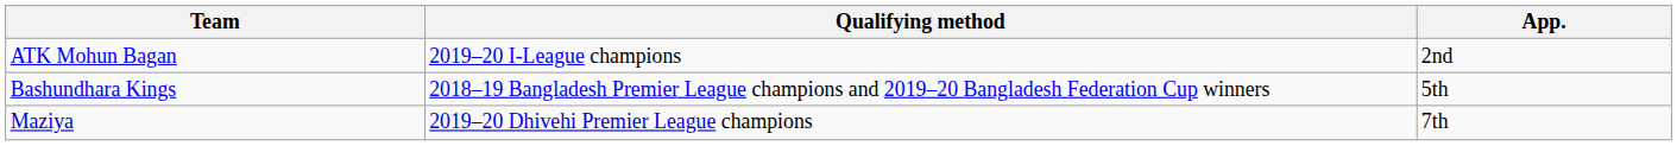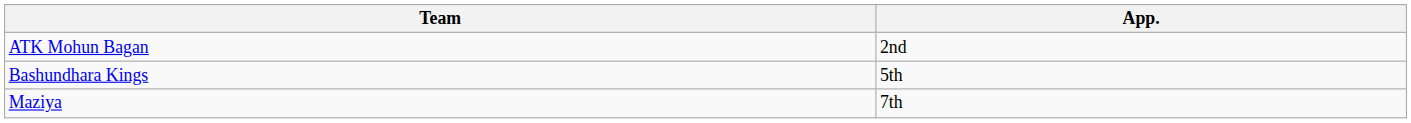- column: Qualifying method | 2019–20 I-League champions | 2018–19 Bangladesh Premier League champions and 2019–20 Bangladesh Federation Cup winners | 2019–20 Dhivehi Premier League champions
